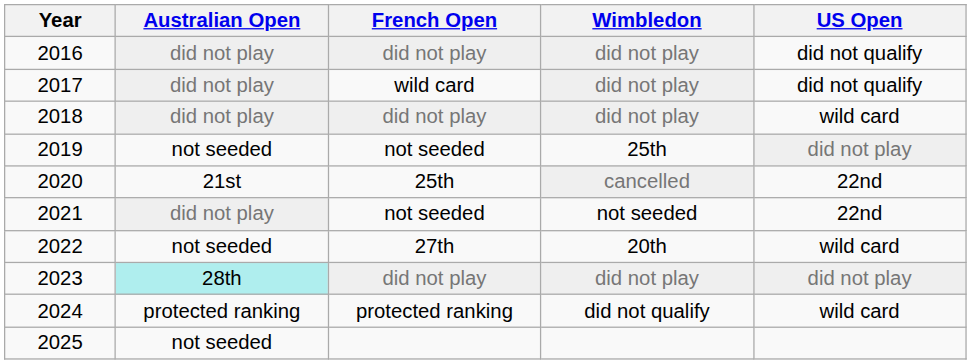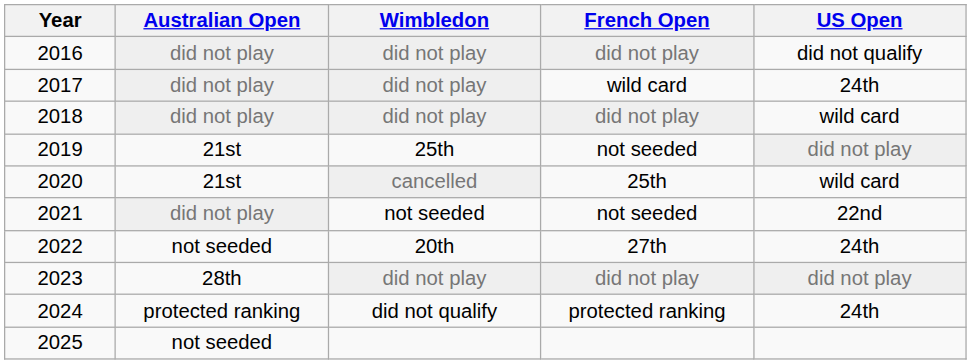columns swapped: French Open <-> Wimbledon
2017 | US Open: did not qualify -> 24th
2019 | Australian Open: not seeded -> 21st
2020 | US Open: 22nd -> wild card
2022 | US Open: wild card -> 24th
2023 | Australian Open: paleturquoise background -> no background
2024 | US Open: wild card -> 24th
